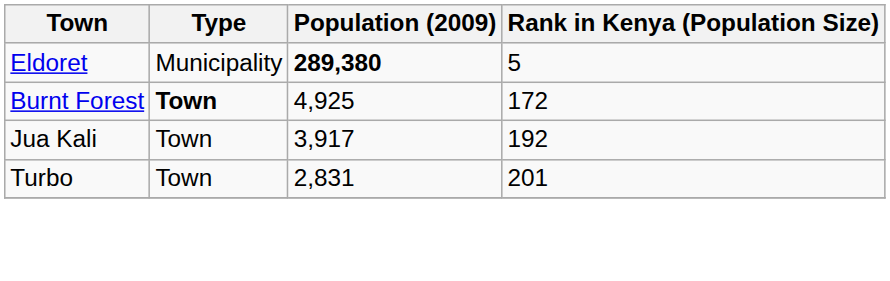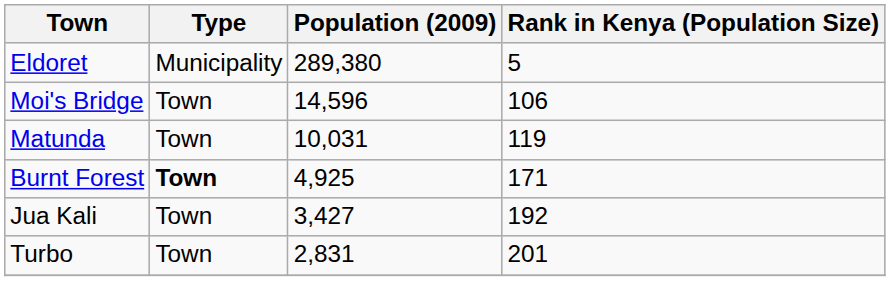Eldoret | Population (2009): bold -> normal
+ row: Moi's Bridge | Town | 14,596 | 106
+ row: Matunda | Town | 10,031 | 119
Burnt Forest | Rank in Kenya (Population Size): 172 -> 171
Jua Kali | Population (2009): 3,917 -> 3,427
